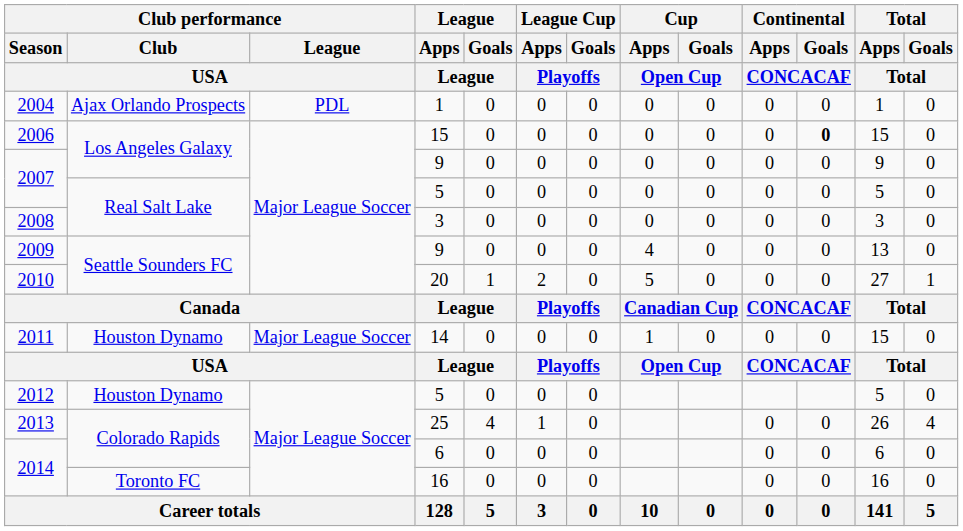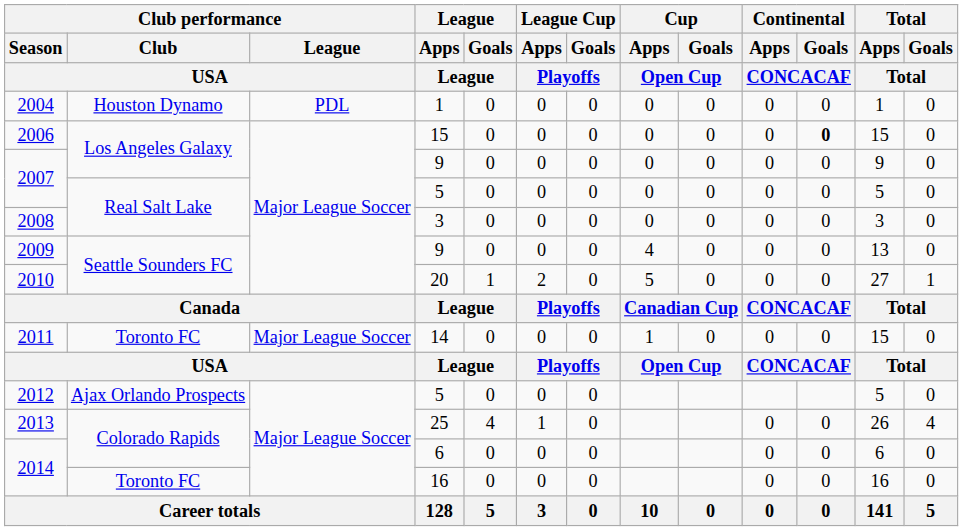2004 | Club performance / Club / USA: Ajax Orlando Prospects -> Houston Dynamo
2011 | Club performance / Club / USA: Houston Dynamo -> Toronto FC
2012 | Club performance / Club / USA: Houston Dynamo -> Ajax Orlando Prospects
